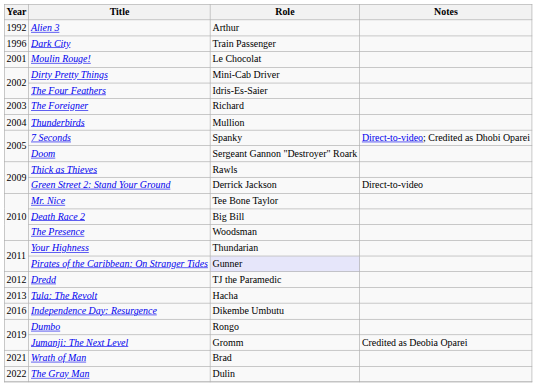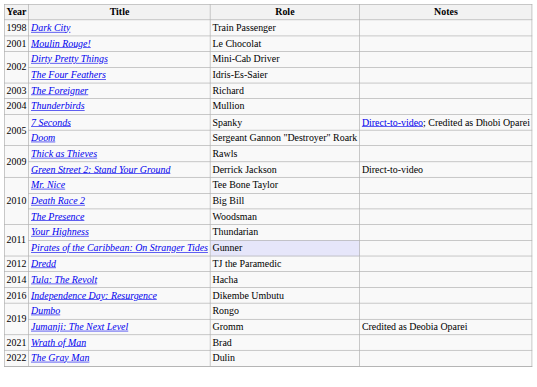- row: 1992 | Alien 3 | Arthur
Dark City | Year: 1996 -> 1998
Tula: The Revolt | Year: 2013 -> 2014
